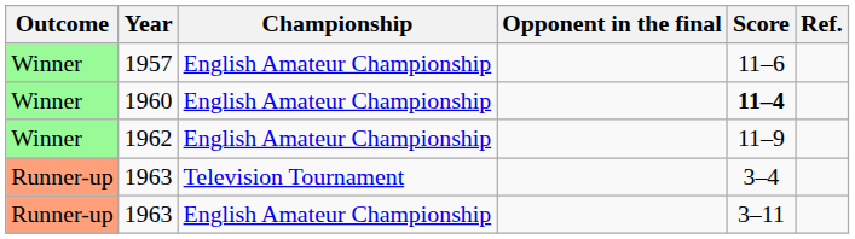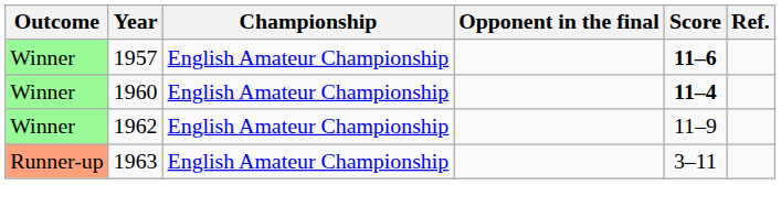1957 | Score: normal -> bold
- row: Runner-up | 1963 | Television Tournament | 3–4
